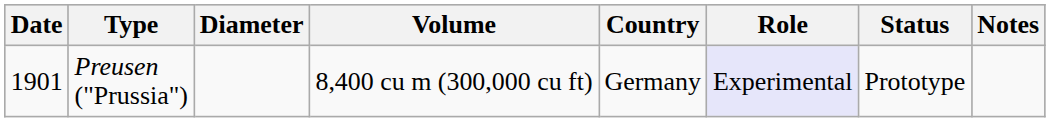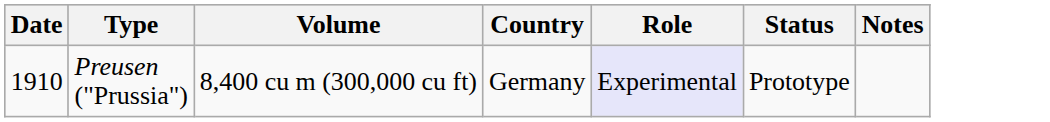- column: Diameter
Preusen ("Prussia") | Date: 1901 -> 1910
